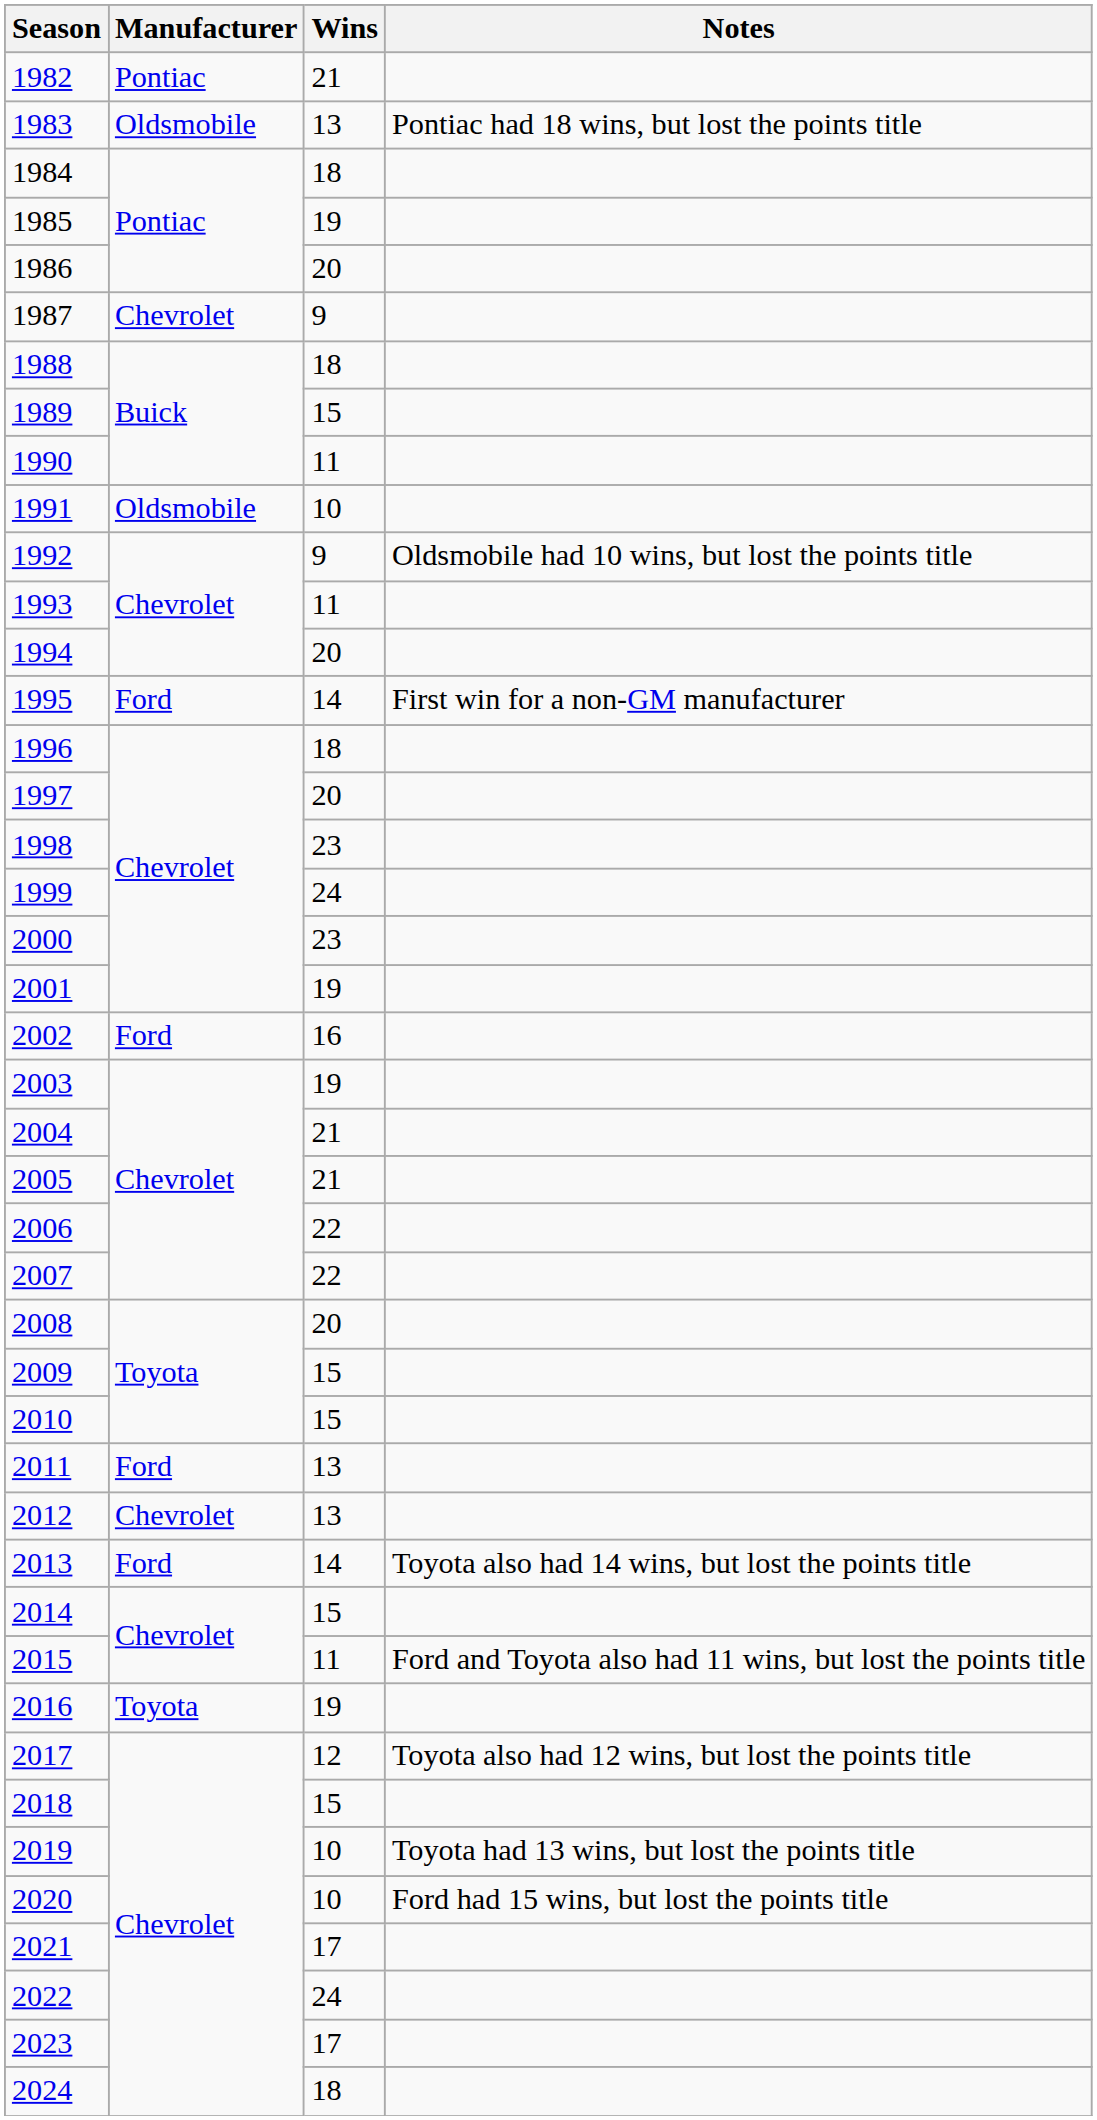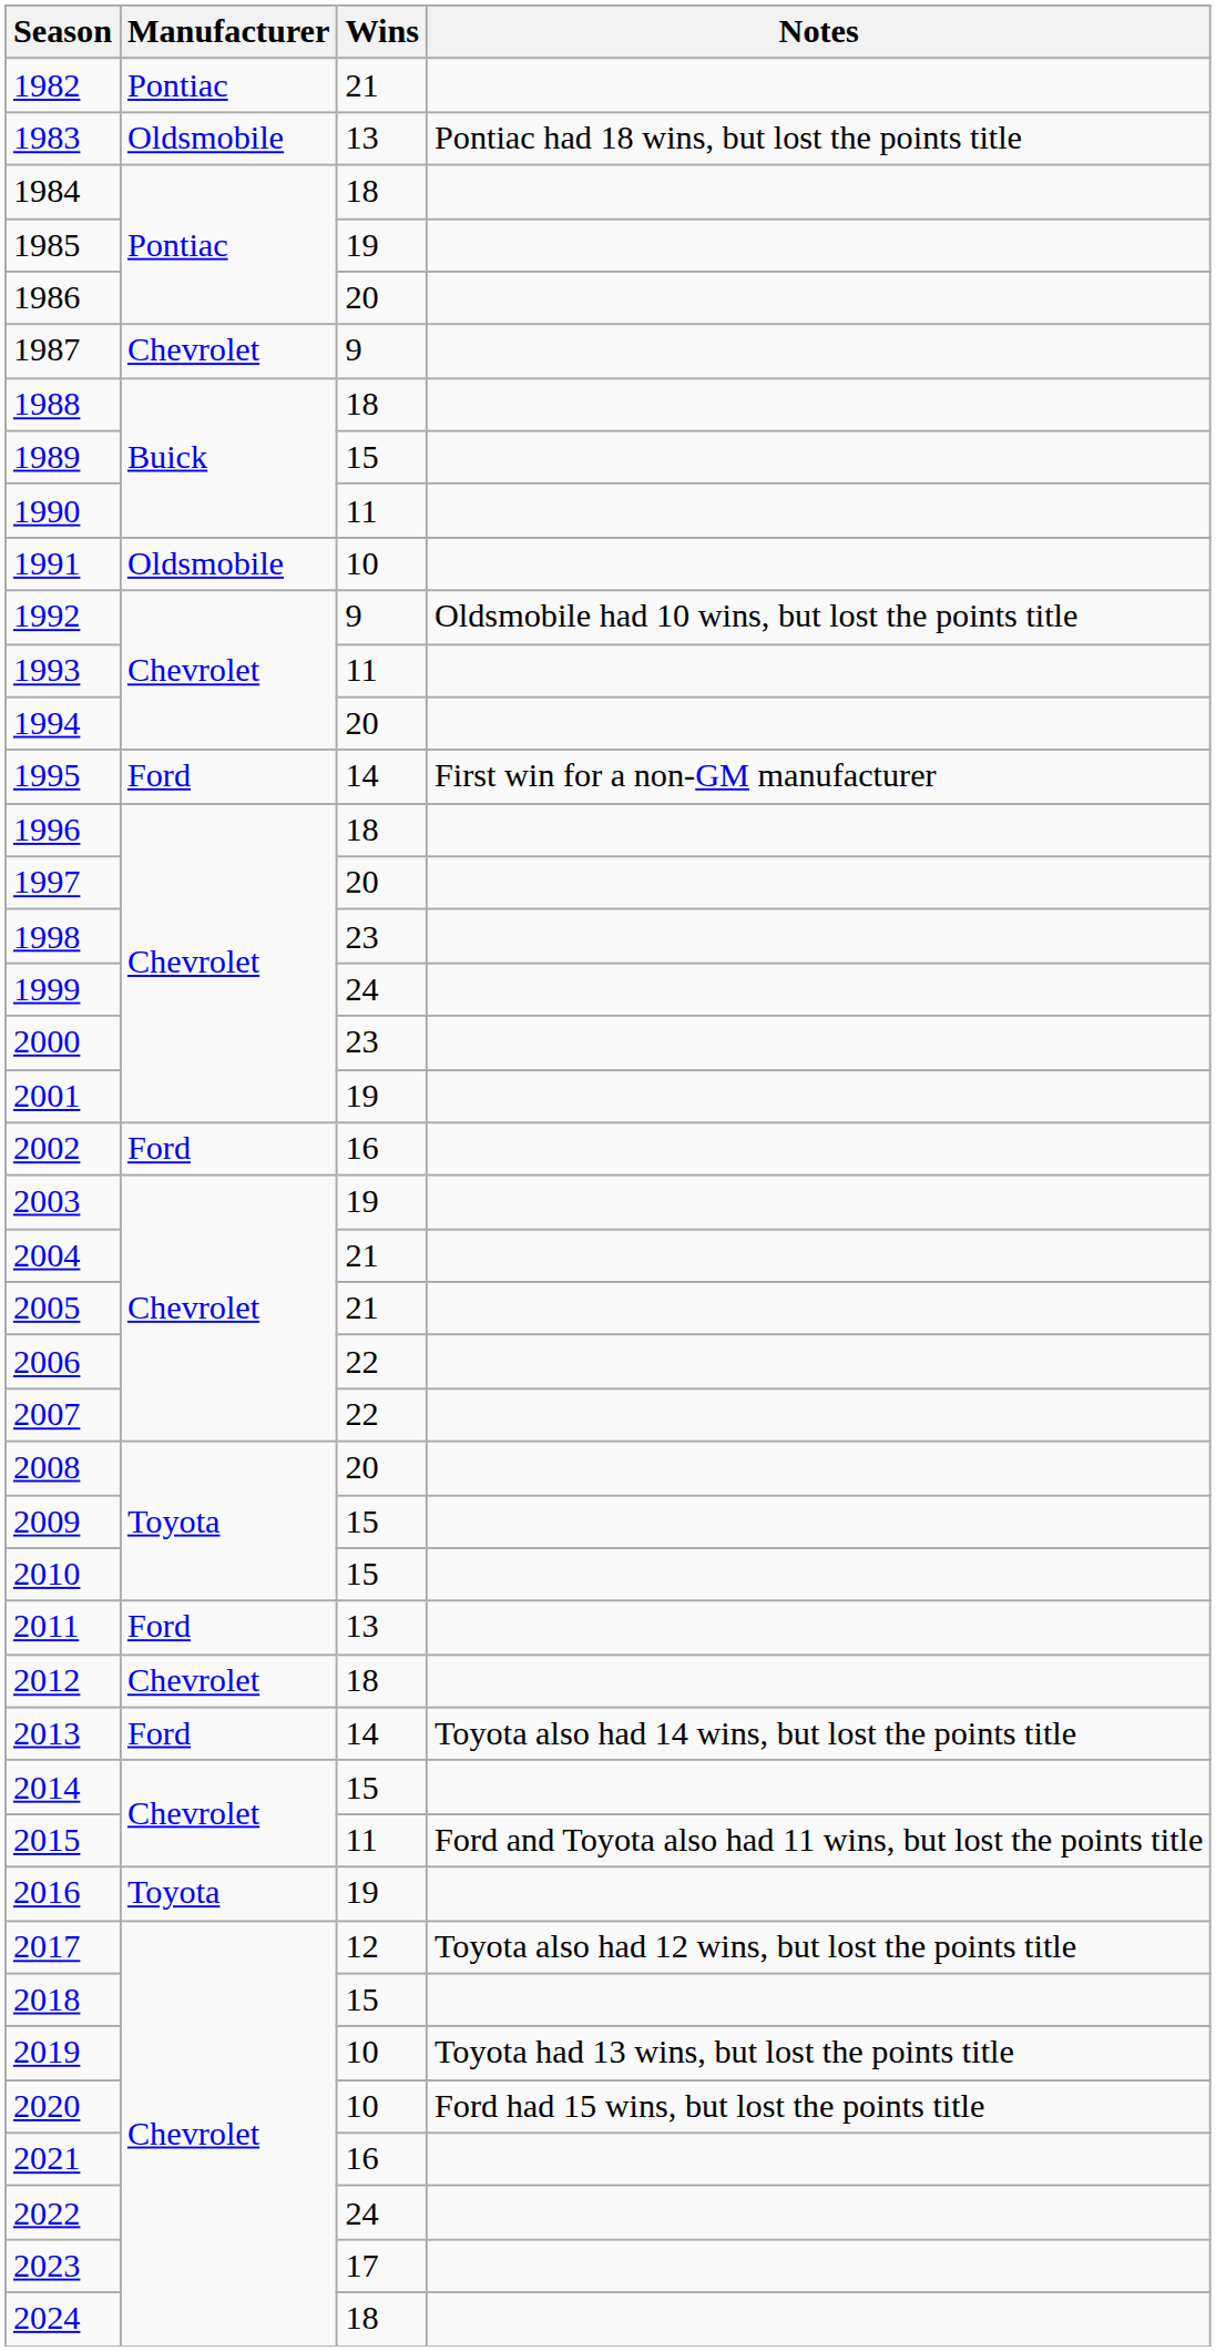2012 | Wins: 13 -> 18
2021 | Wins: 17 -> 16
